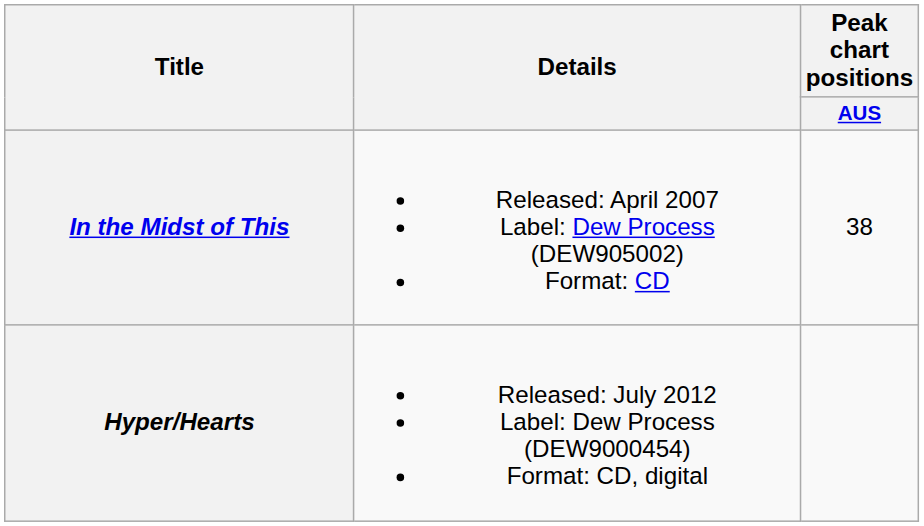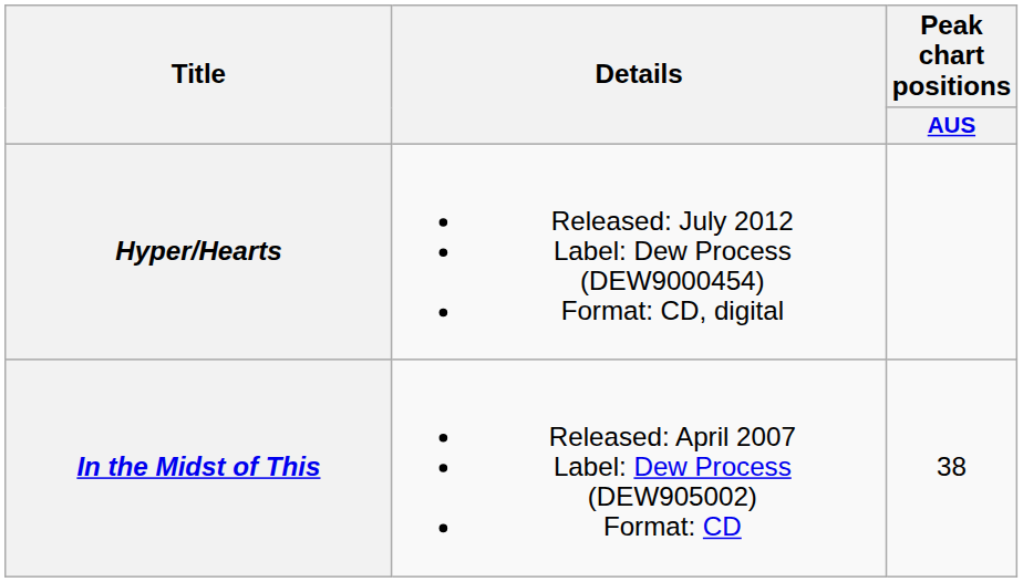rows swapped: In the Midst of This <-> Hyper/Hearts
